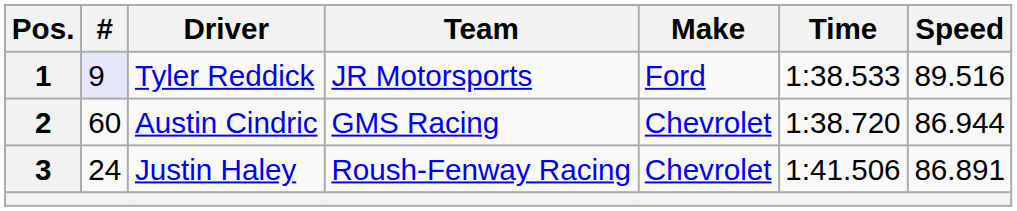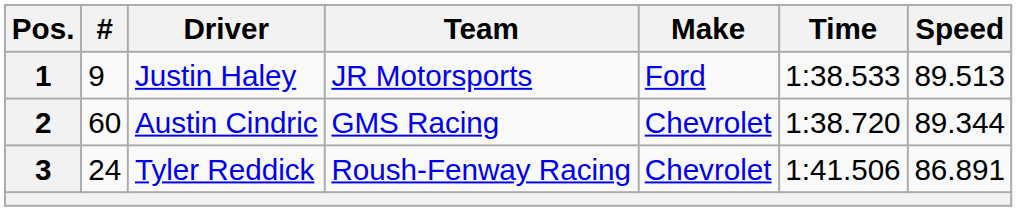1 | #: lavender background -> no background
1 | Driver: Tyler Reddick -> Justin Haley
1 | Speed: 89.516 -> 89.513
2 | Speed: 86.944 -> 89.344
3 | Driver: Justin Haley -> Tyler Reddick
